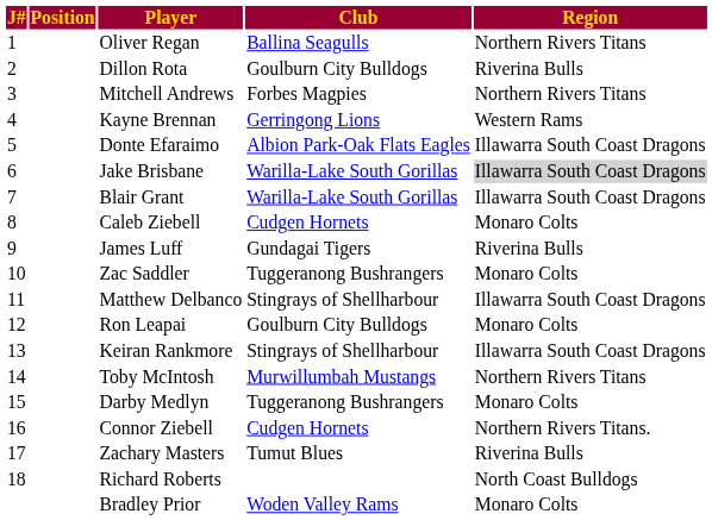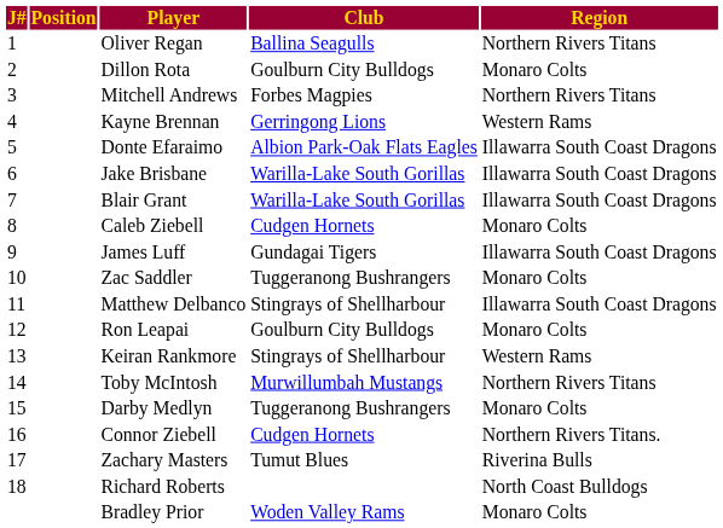Dillon Rota | Region: Riverina Bulls -> Monaro Colts
Jake Brisbane | Region: lightgrey background -> no background
James Luff | Region: Riverina Bulls -> Illawarra South Coast Dragons
Keiran Rankmore | Region: Illawarra South Coast Dragons -> Western Rams
